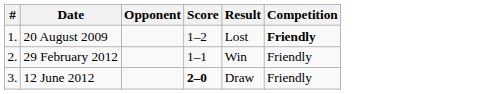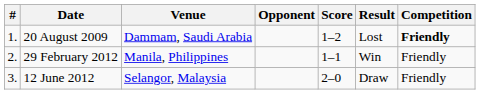+ column: Venue | Dammam, Saudi Arabia | Manila, Philippines | Selangor, Malaysia
12 June 2012 | Score: bold -> normal
